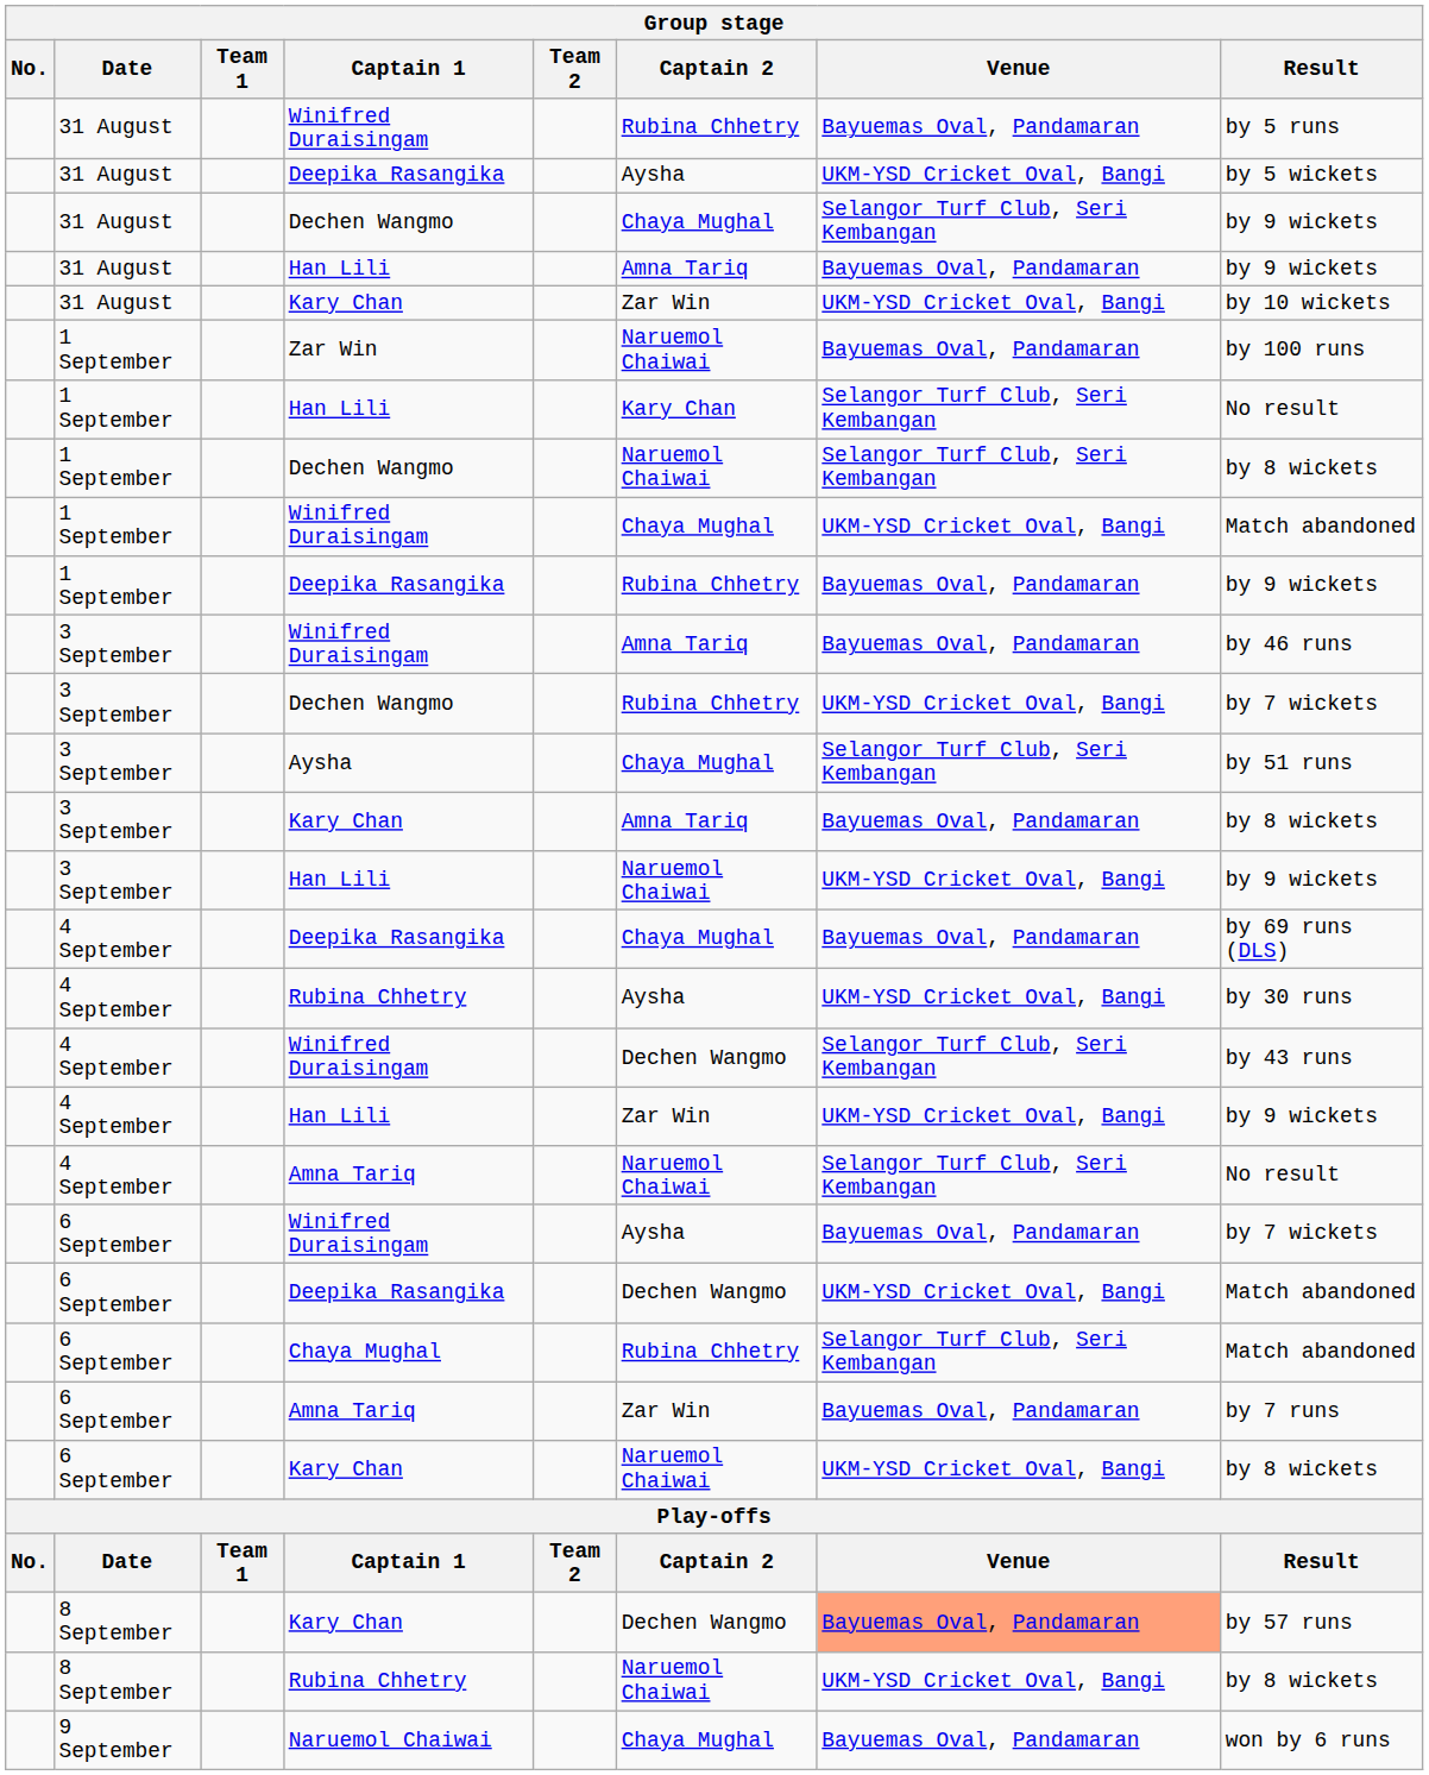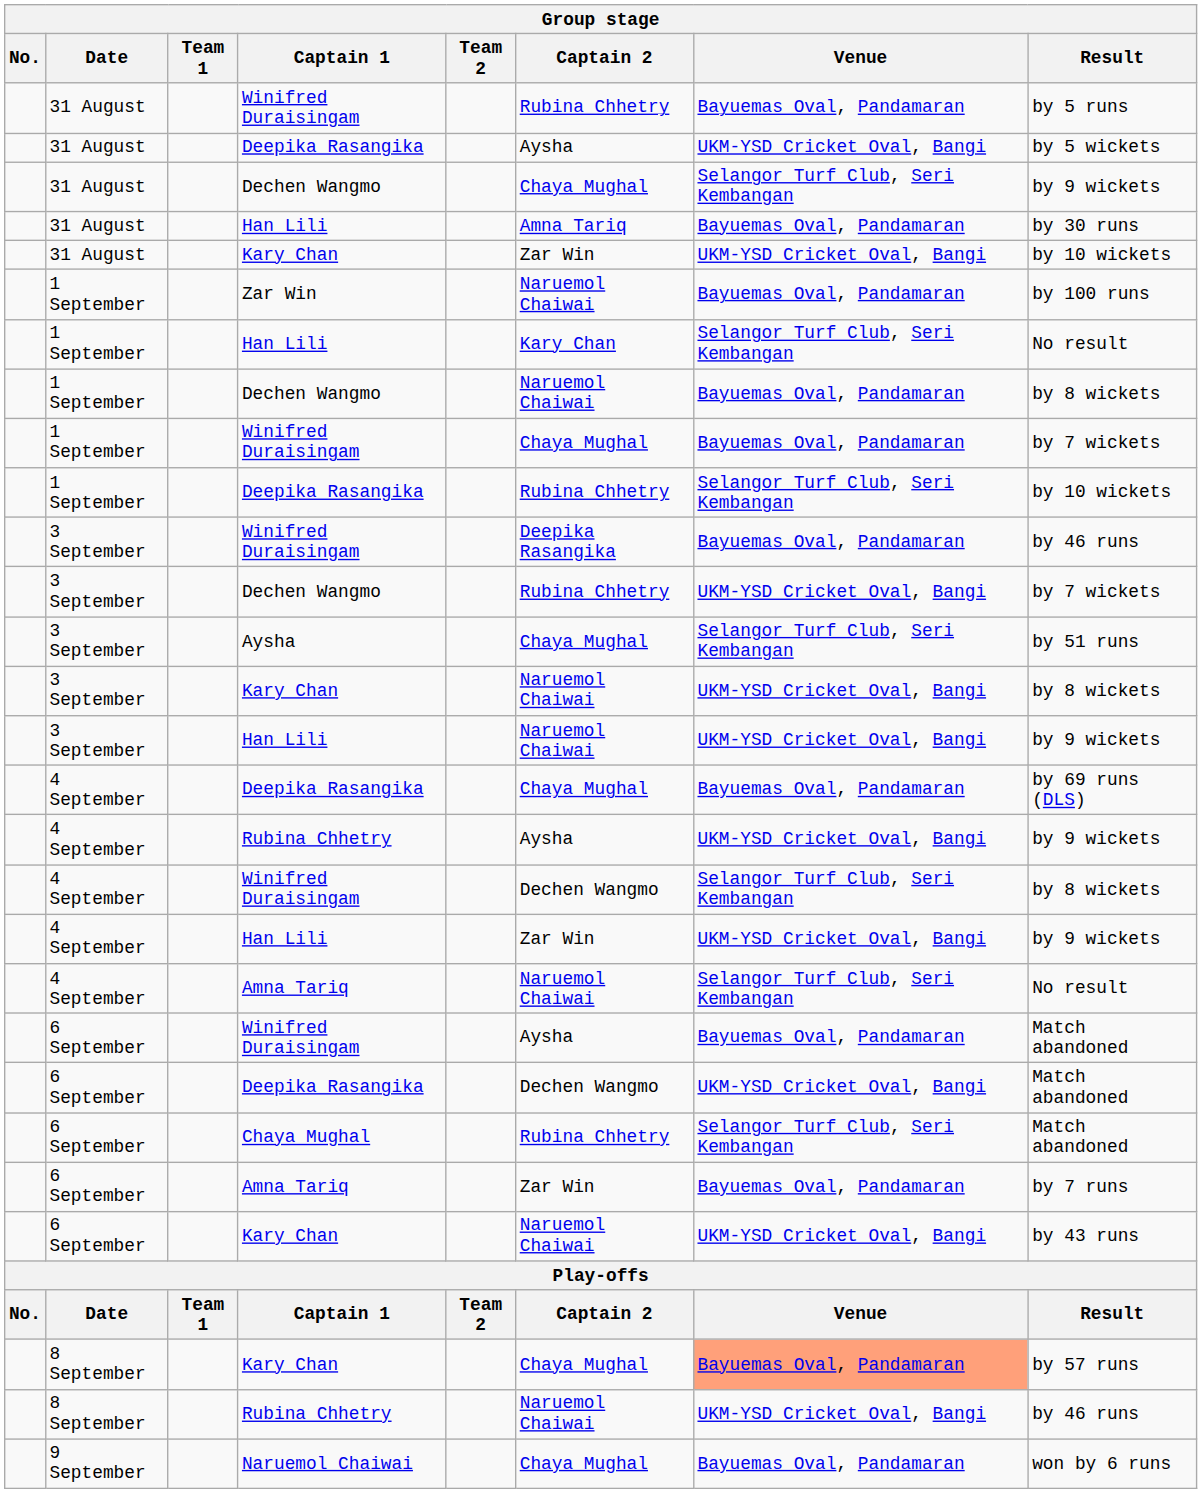31 August / Han Lili | Result: by 9 wickets -> by 30 runs
1 September / Dechen Wangmo | Venue: Selangor Turf Club, Seri Kembangan -> Bayuemas Oval, Pandamaran
1 September / Winifred Duraisingam | Venue: UKM-YSD Cricket Oval, Bangi -> Bayuemas Oval, Pandamaran
1 September / Winifred Duraisingam | Result: Match abandoned -> by 7 wickets
1 September / Deepika Rasangika | Venue: Bayuemas Oval, Pandamaran -> Selangor Turf Club, Seri Kembangan
1 September / Deepika Rasangika | Result: by 9 wickets -> by 10 wickets
3 September / Winifred Duraisingam | Captain 2: Amna Tariq -> Deepika Rasangika
3 September / Kary Chan | Captain 2: Amna Tariq -> Naruemol Chaiwai
3 September / Kary Chan | Venue: Bayuemas Oval, Pandamaran -> UKM-YSD Cricket Oval, Bangi
4 September / Rubina Chhetry | Result: by 30 runs -> by 9 wickets
4 September / Winifred Duraisingam | Result: by 43 runs -> by 8 wickets
6 September / Winifred Duraisingam | Result: by 7 wickets -> Match abandoned
6 September / Kary Chan | Result: by 8 wickets -> by 43 runs
8 September / Kary Chan | Captain 2: Dechen Wangmo -> Chaya Mughal
8 September / Rubina Chhetry | Result: by 8 wickets -> by 46 runs
